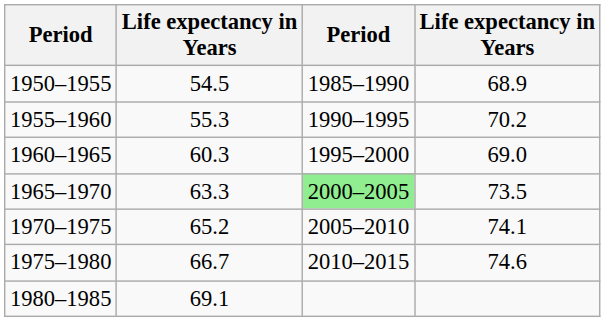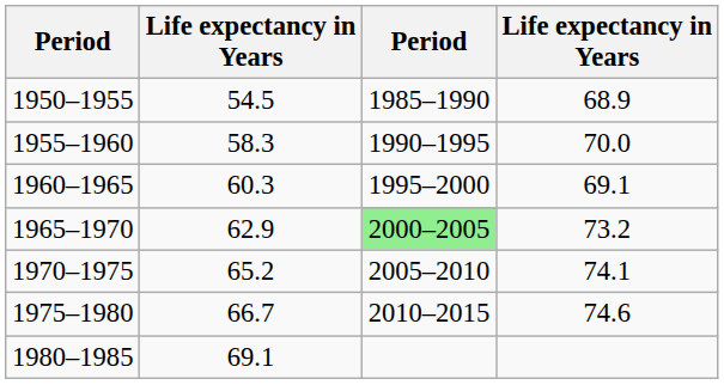1955–1960 | column 2: 55.3 -> 58.3
1955–1960 | column 4: 70.2 -> 70.0
1960–1965 | column 4: 69.0 -> 69.1
1965–1970 | column 2: 63.3 -> 62.9
1965–1970 | column 4: 73.5 -> 73.2
